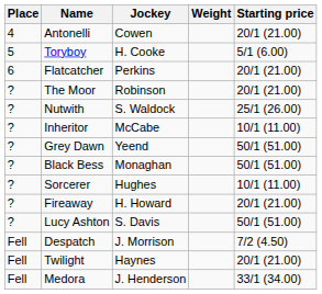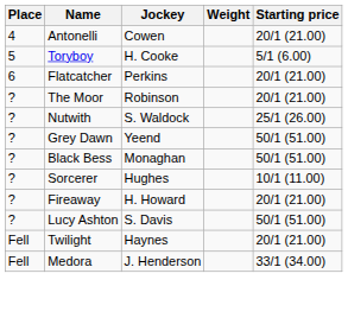- row: ? | Inheritor | McCabe | 10/1 (11.00)
- row: Fell | Despatch | J. Morrison | 7/2 (4.50)
